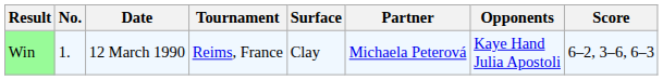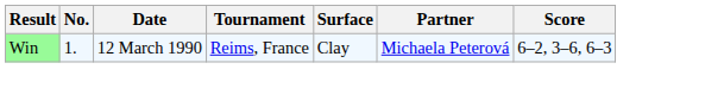- column: Opponents | Kaye Hand Julia Apostoli
